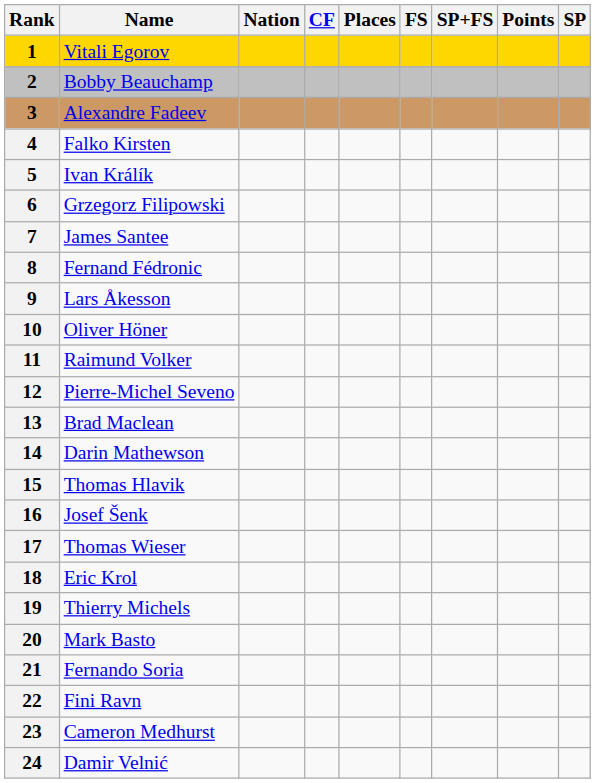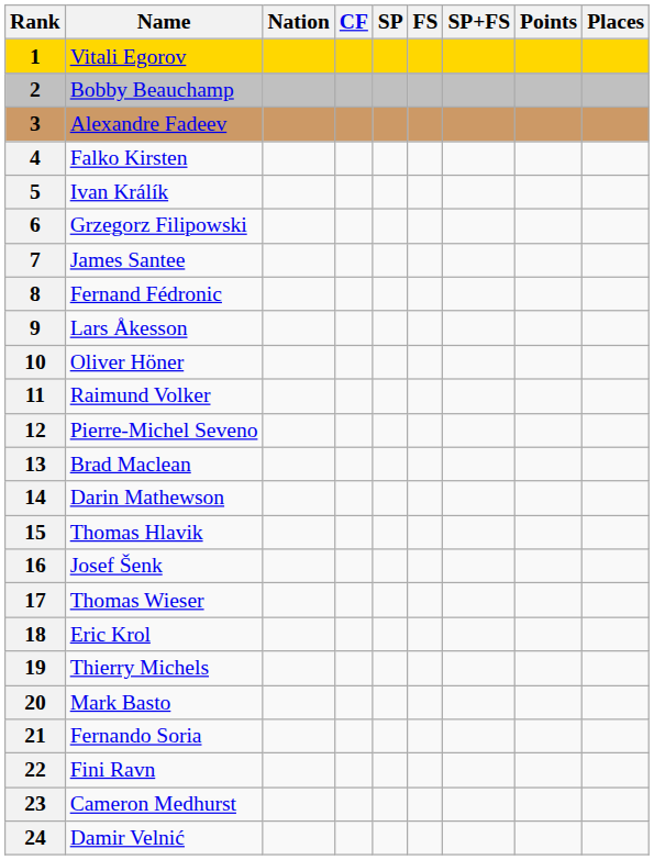columns swapped: SP <-> Places
